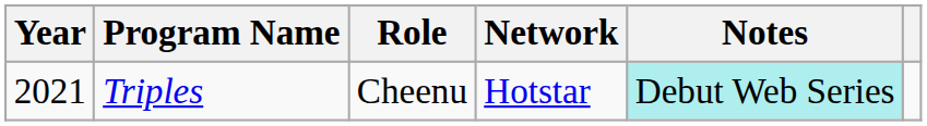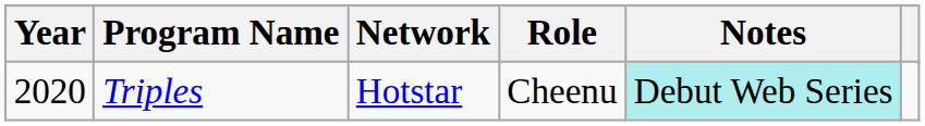columns swapped: Role <-> Network
Triples | Year: 2021 -> 2020
